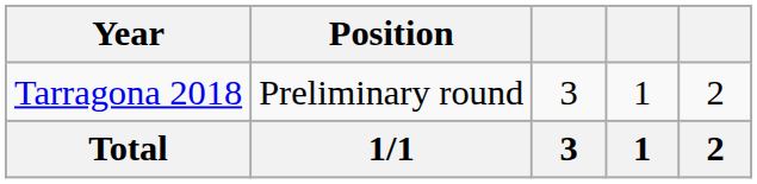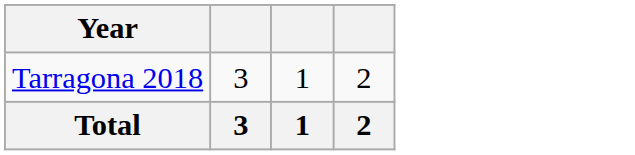- column: Position | Preliminary round | 1/1
